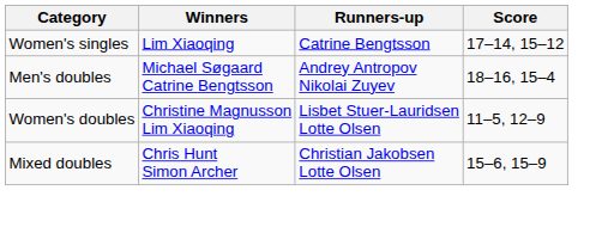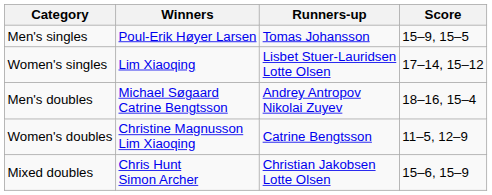+ row: Men's singles | Poul-Erik Høyer Larsen | Tomas Johansson | 15–9, 15–5
Women's singles | Runners-up: Catrine Bengtsson -> Lisbet Stuer-Lauridsen Lotte Olsen
Women's doubles | Runners-up: Lisbet Stuer-Lauridsen Lotte Olsen -> Catrine Bengtsson
